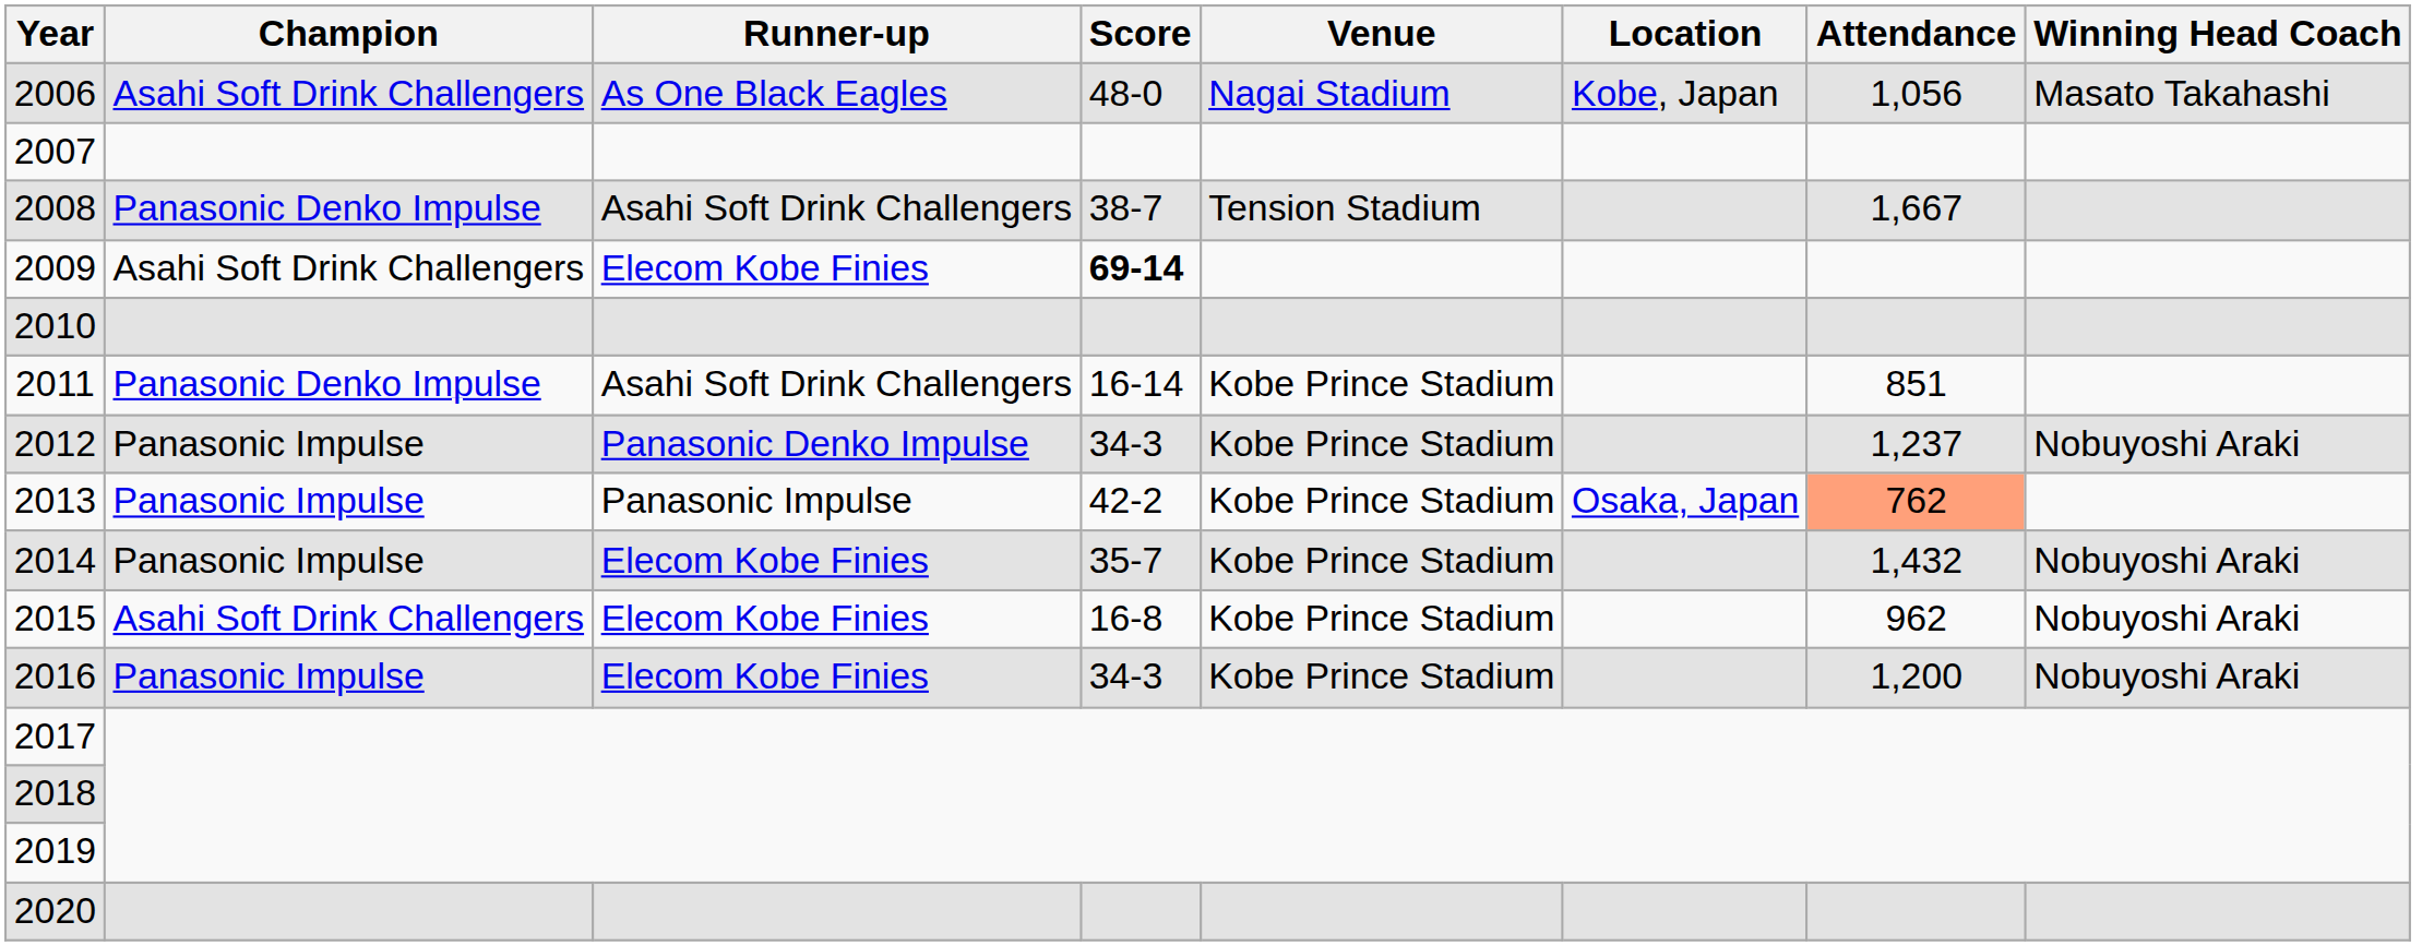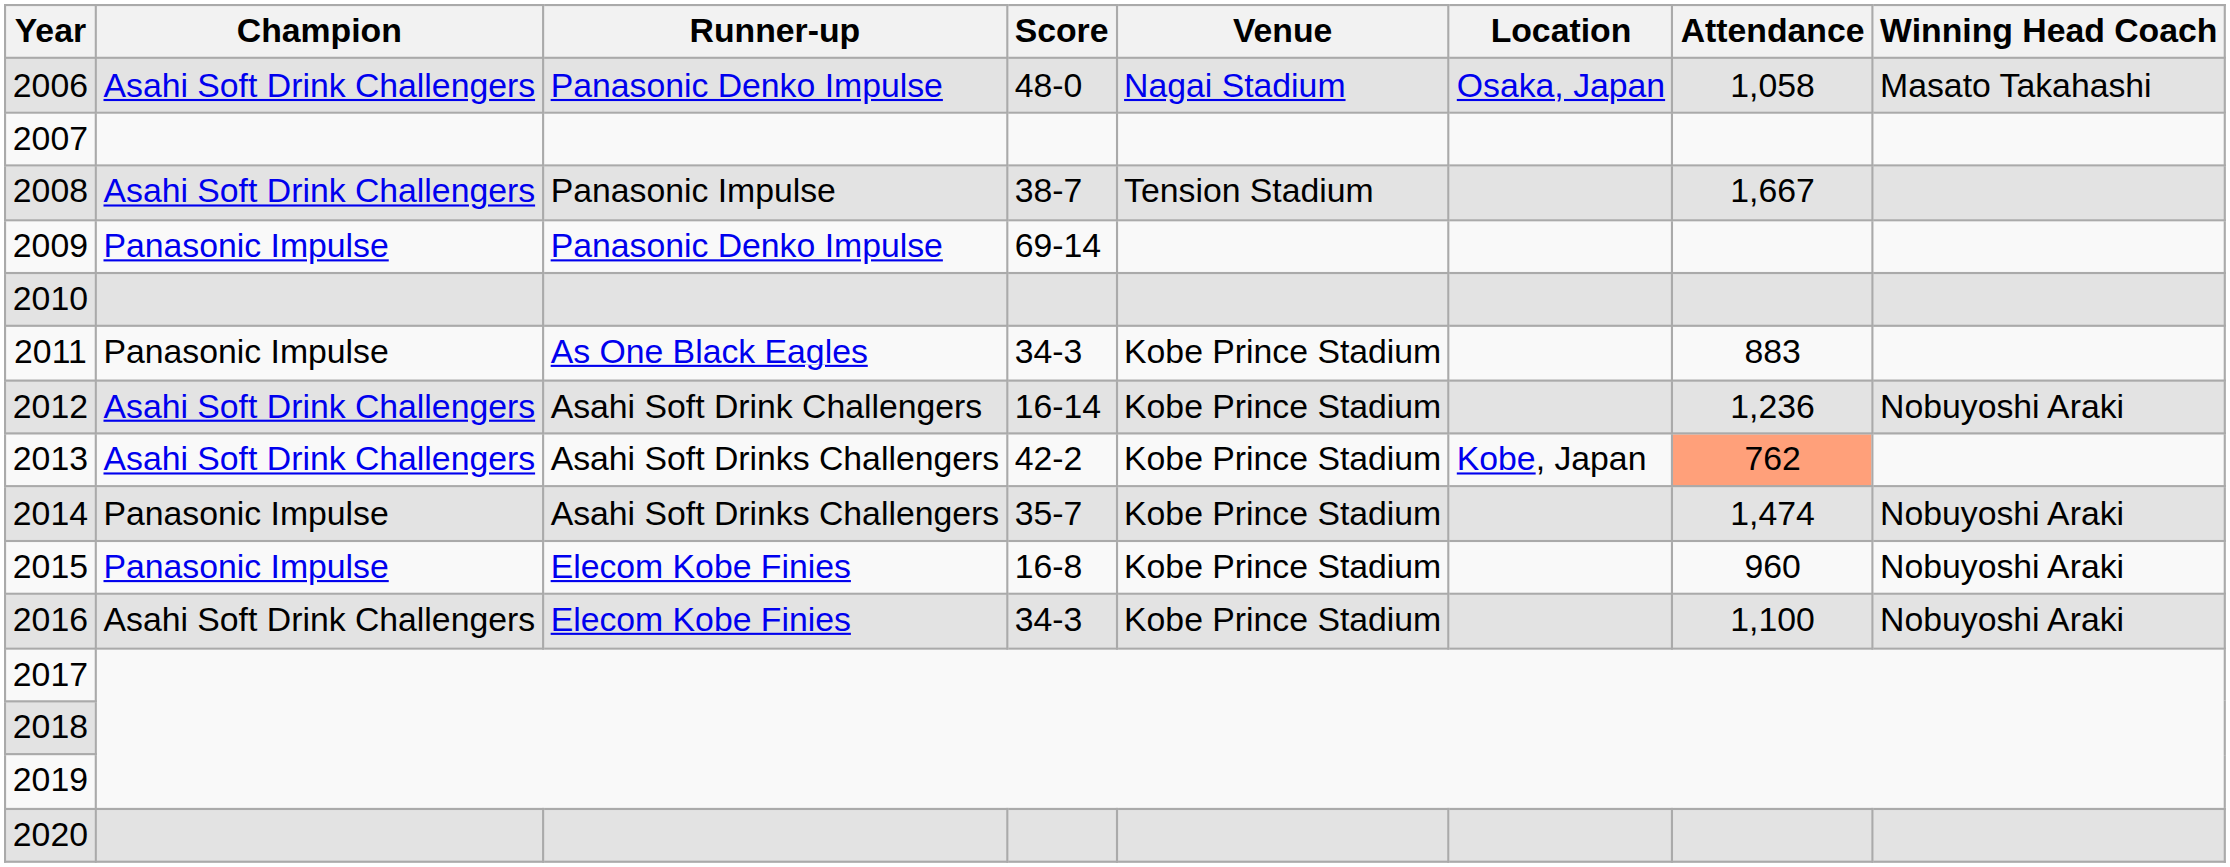2006 | Runner-up: As One Black Eagles -> Panasonic Denko Impulse
2006 | Location: Kobe, Japan -> Osaka, Japan
2006 | Attendance: 1,056 -> 1,058
2008 | Champion: Panasonic Denko Impulse -> Asahi Soft Drink Challengers
2008 | Runner-up: Asahi Soft Drink Challengers -> Panasonic Impulse
2009 | Champion: Asahi Soft Drink Challengers -> Panasonic Impulse
2009 | Runner-up: Elecom Kobe Finies -> Panasonic Denko Impulse
2009 | Score: bold -> normal
2011 | Champion: Panasonic Denko Impulse -> Panasonic Impulse
2011 | Runner-up: Asahi Soft Drink Challengers -> As One Black Eagles
2011 | Score: 16-14 -> 34-3
2011 | Attendance: 851 -> 883
2012 | Champion: Panasonic Impulse -> Asahi Soft Drink Challengers
2012 | Runner-up: Panasonic Denko Impulse -> Asahi Soft Drink Challengers
2012 | Score: 34-3 -> 16-14
2012 | Attendance: 1,237 -> 1,236
2013 | Champion: Panasonic Impulse -> Asahi Soft Drink Challengers
2013 | Runner-up: Panasonic Impulse -> Asahi Soft Drinks Challengers
2013 | Location: Osaka, Japan -> Kobe, Japan
2014 | Runner-up: Elecom Kobe Finies -> Asahi Soft Drinks Challengers
2014 | Attendance: 1,432 -> 1,474
2015 | Champion: Asahi Soft Drink Challengers -> Panasonic Impulse
2015 | Attendance: 962 -> 960
2016 | Champion: Panasonic Impulse -> Asahi Soft Drink Challengers
2016 | Attendance: 1,200 -> 1,100
